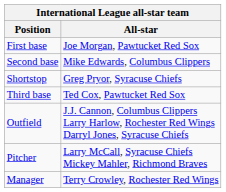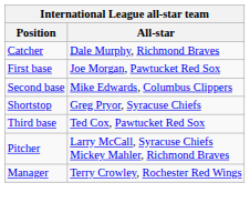+ row: Catcher | Dale Murphy, Richmond Braves
- row: Outfield | J.J. Cannon, Columbus Clippers Larry Harlow, Rochester Red Wings Darryl Jones, Syracuse Chiefs
